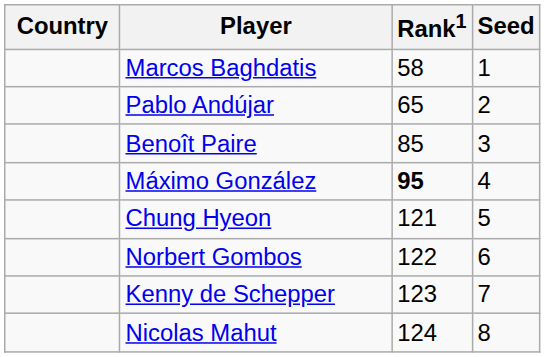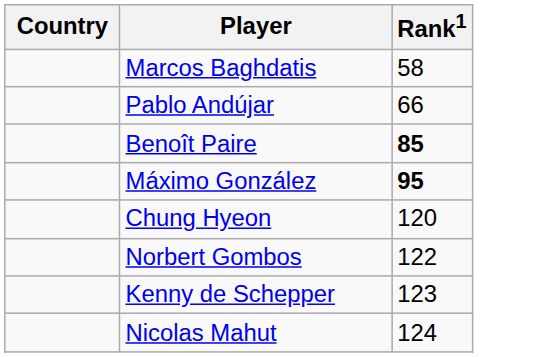- column: Seed | 1 | 2 | 3 | 4 | 5 | 6 | 7 | 8
Pablo Andújar | Rank1: 65 -> 66
Benoît Paire | Rank1: normal -> bold
Chung Hyeon | Rank1: 121 -> 120
